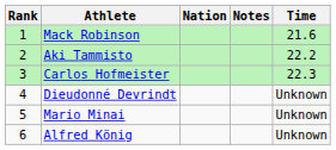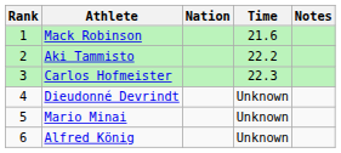columns swapped: Time <-> Notes
